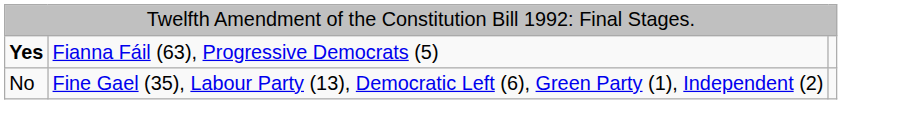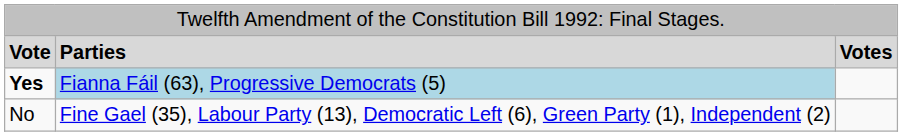+ row: Vote | Parties | Votes
Yes | column 2: no background -> lightblue background
